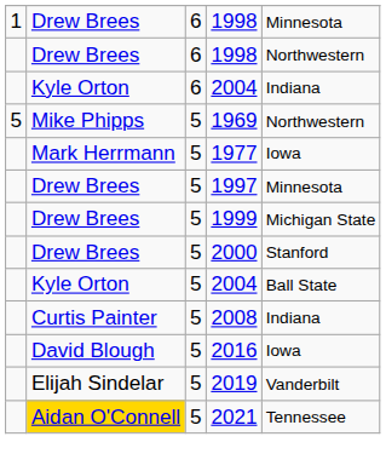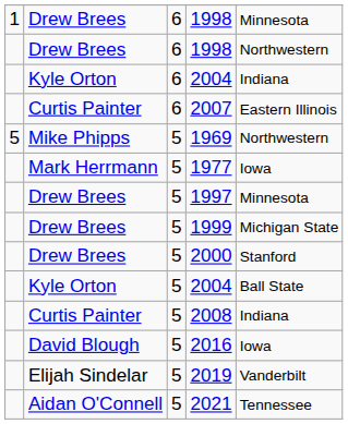+ row: Curtis Painter | 6 | 2007 | Eastern Illinois
2021 | column 2: gold background -> no background
